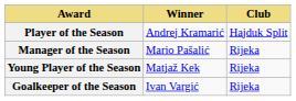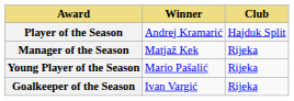Manager of the Season | Winner: Mario Pašalić -> Matjaž Kek
Young Player of the Season | Winner: Matjaž Kek -> Mario Pašalić
